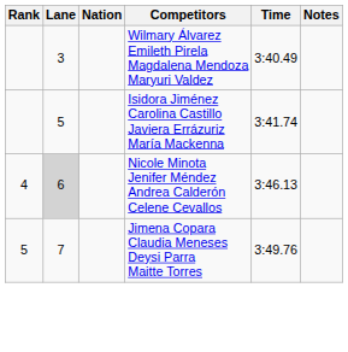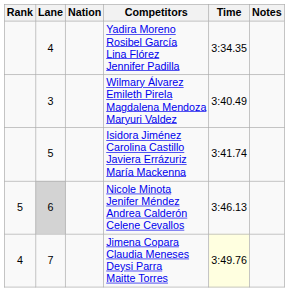+ row: 4 | Yadira Moreno Rosibel García Lina Flórez Jennifer Padilla | 3:34.35
Nicole Minota Jenifer Méndez Andrea Calderón Celene Cevallos | Rank: 4 -> 5
Jimena Copara Claudia Meneses Deysi Parra Maitte Torres | Rank: 5 -> 4
Jimena Copara Claudia Meneses Deysi Parra Maitte Torres | Time: no background -> lightyellow background
